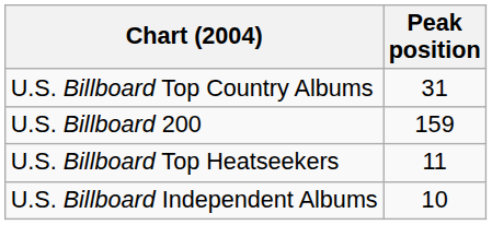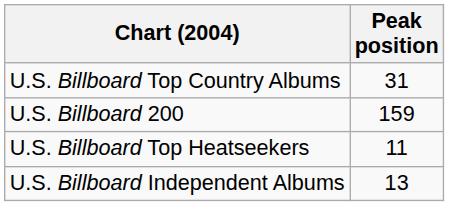U.S. Billboard Independent Albums | Peak position: 10 -> 13
